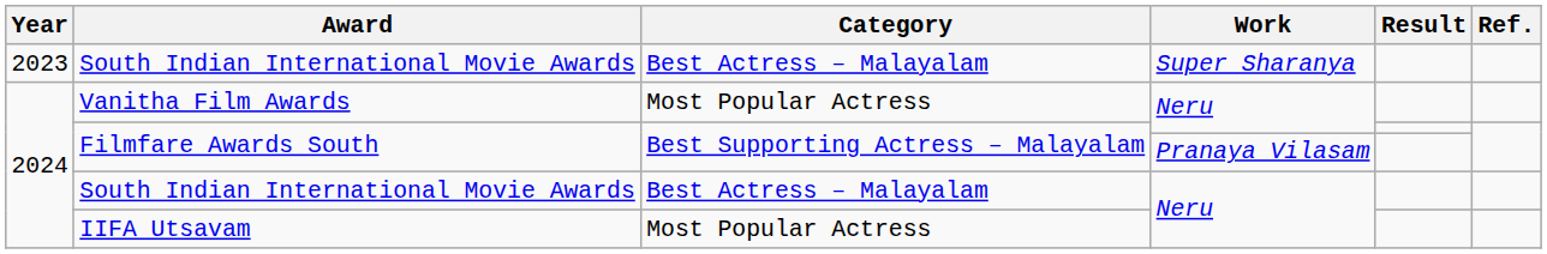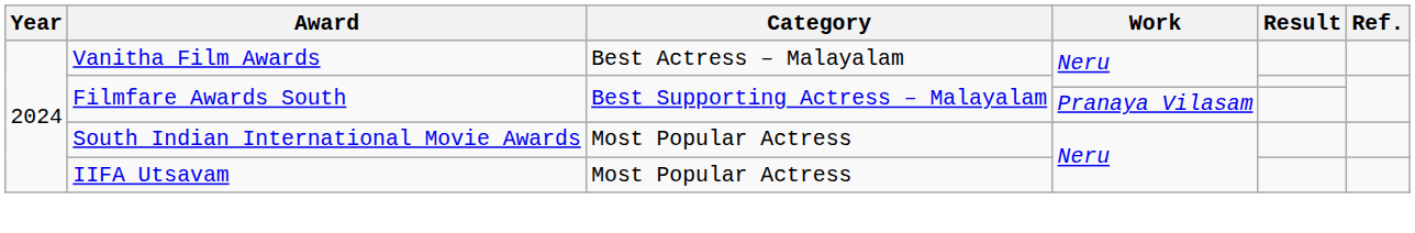- row: 2023 | South Indian International Movie Awards | Best Actress – Malayalam | Super Sharanya
Vanitha Film Awards | Category: Most Popular Actress -> Best Actress – Malayalam
South Indian International Movie Awards / Neru | Category: Best Actress – Malayalam -> Most Popular Actress
